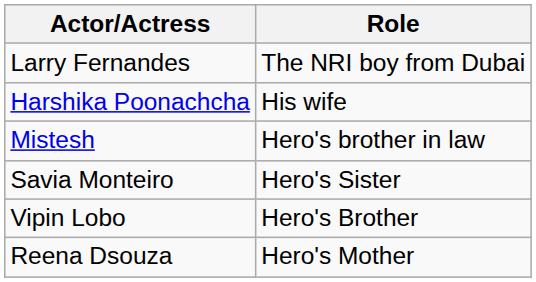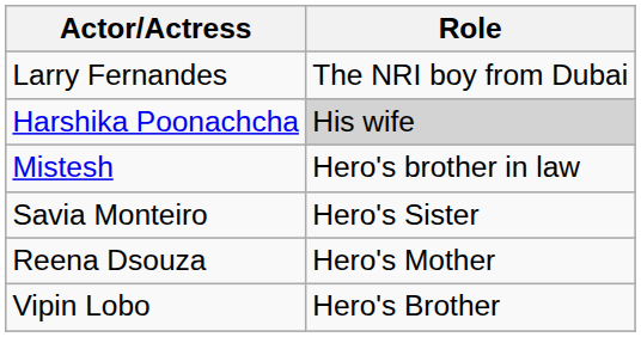Harshika Poonachcha | Role: no background -> lightgrey background
rows swapped: Vipin Lobo <-> Reena Dsouza
